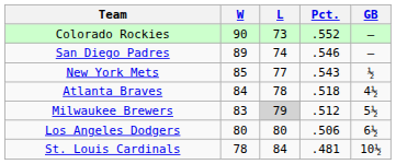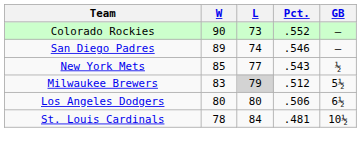- row: Atlanta Braves | 84 | 78 | .518 | 4½
